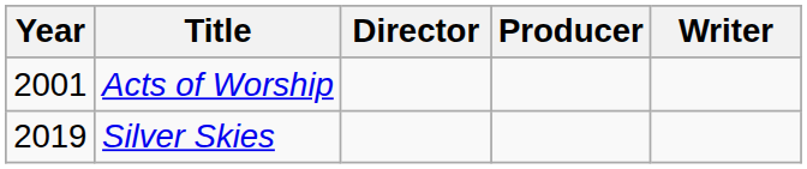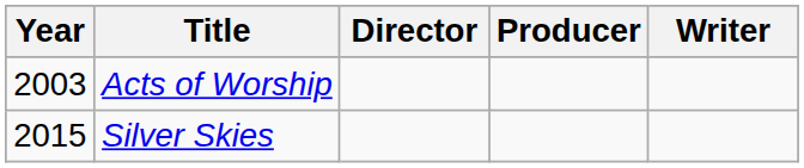Acts of Worship | Year: 2001 -> 2003
Silver Skies | Year: 2019 -> 2015
